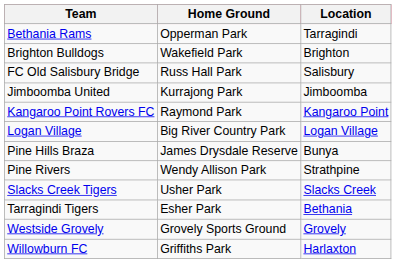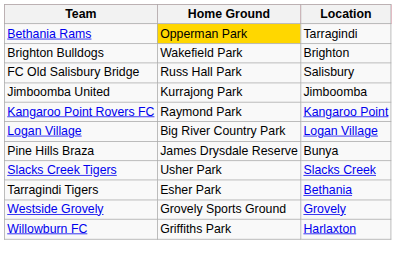Bethania Rams | Home Ground: no background -> gold background
- row: Pine Rivers | Wendy Allison Park | Strathpine
